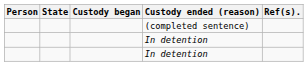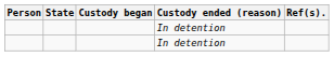- row: (completed sentence)
